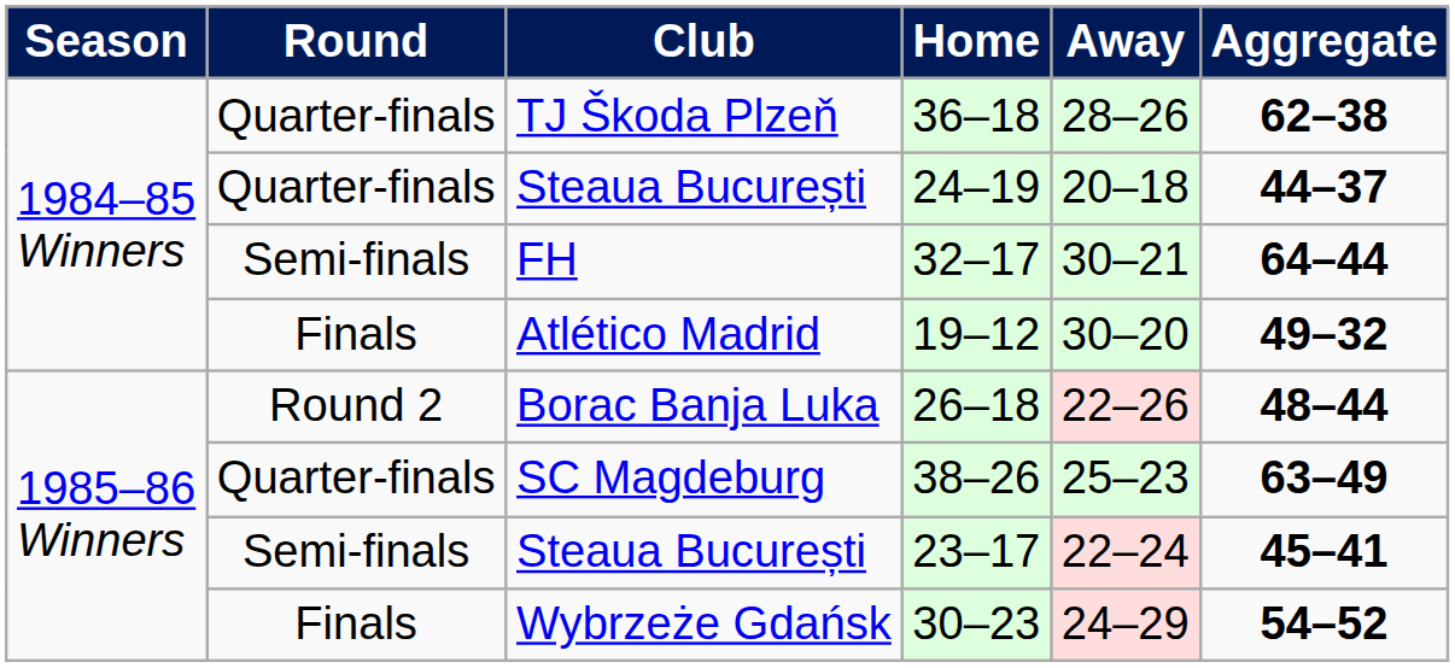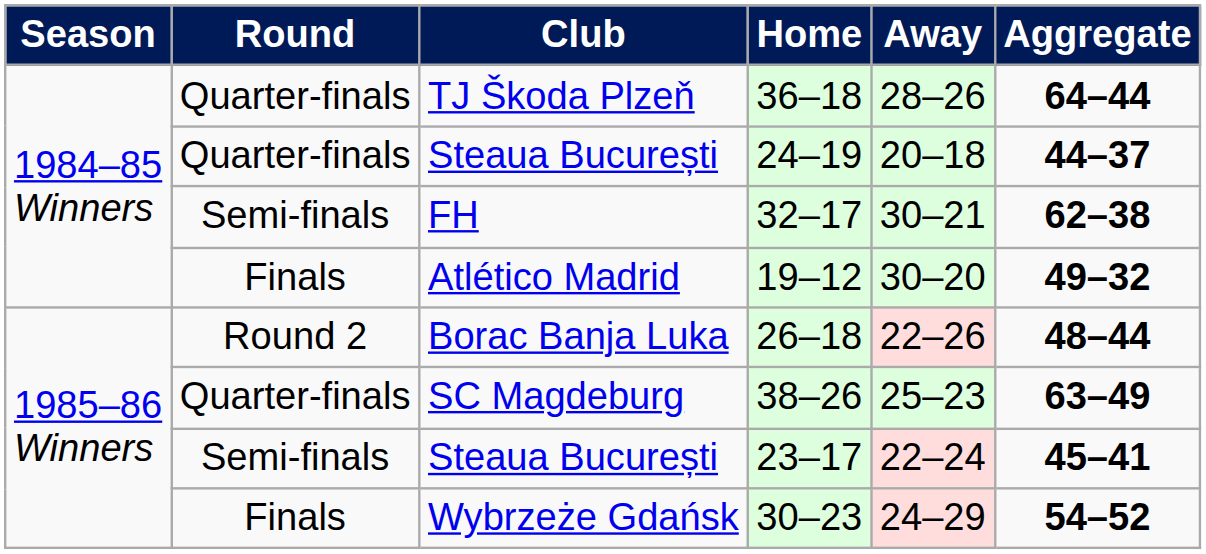36–18 | Aggregate: 62–38 -> 64–44
32–17 | Aggregate: 64–44 -> 62–38
